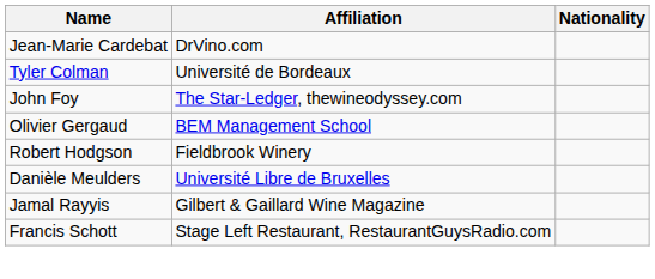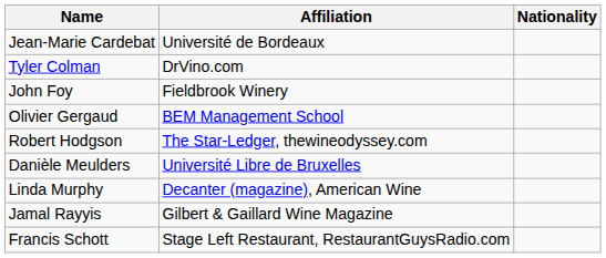Jean-Marie Cardebat | Affiliation: DrVino.com -> Université de Bordeaux
Tyler Colman | Affiliation: Université de Bordeaux -> DrVino.com
John Foy | Affiliation: The Star-Ledger, thewineodyssey.com -> Fieldbrook Winery
Robert Hodgson | Affiliation: Fieldbrook Winery -> The Star-Ledger, thewineodyssey.com
+ row: Linda Murphy | Decanter (magazine), American Wine
